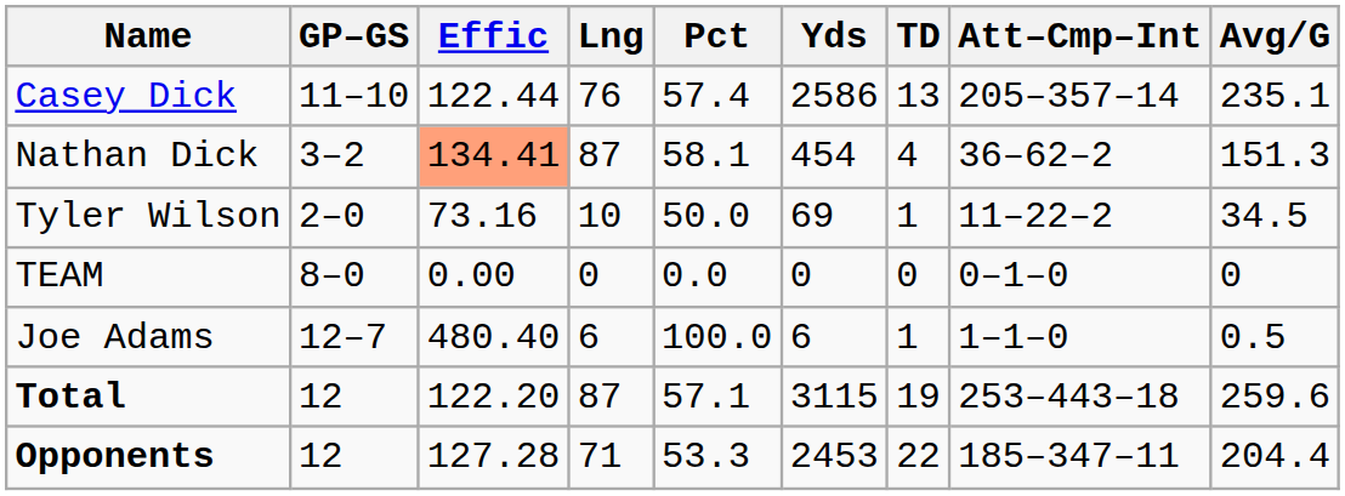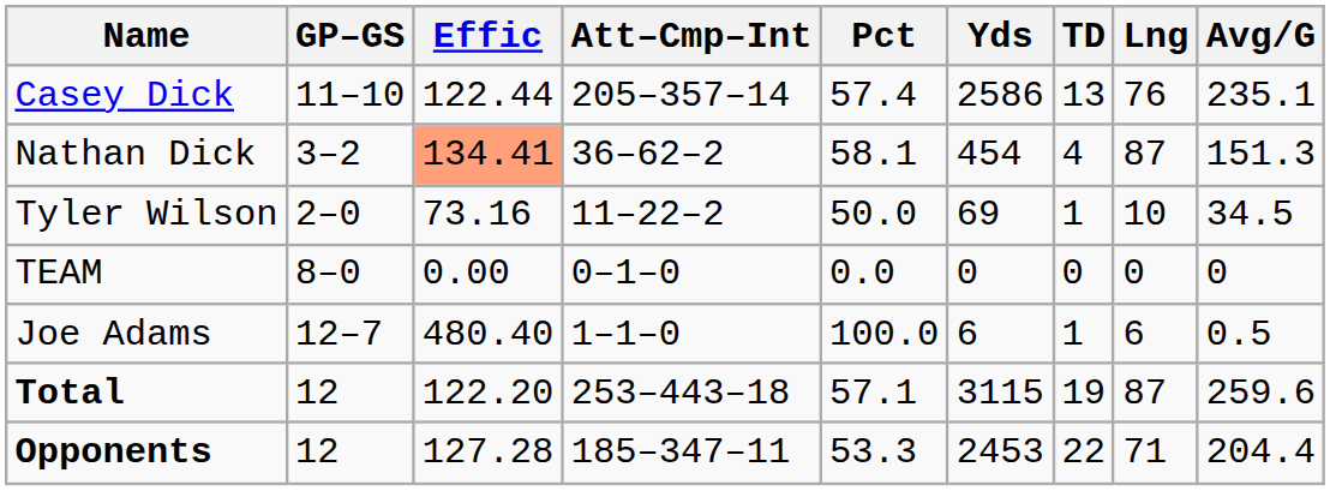columns swapped: Att–Cmp–Int <-> Lng
